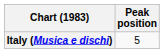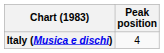Italy (Musica e dischi) | Peak position: 5 -> 4
